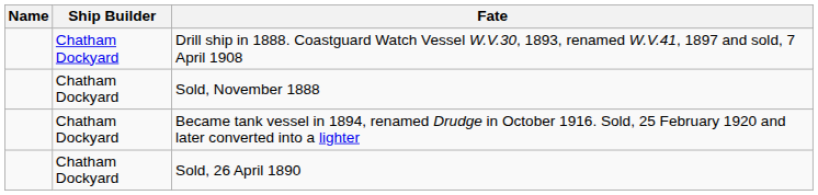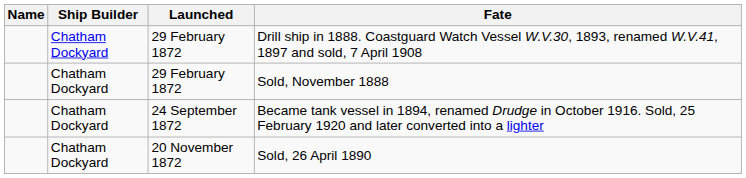+ column: Launched | 29 February 1872 | 29 February 1872 | 24 September 1872 | 20 November 1872
